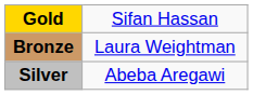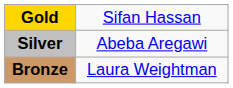rows swapped: Silver <-> Bronze
